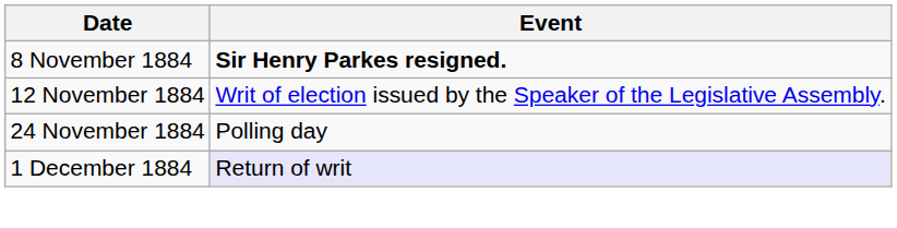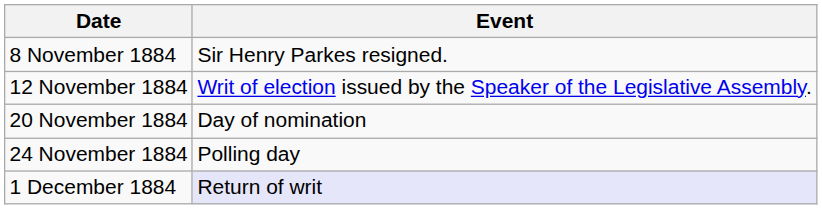8 November 1884 | Event: bold -> normal
+ row: 20 November 1884 | Day of nomination
